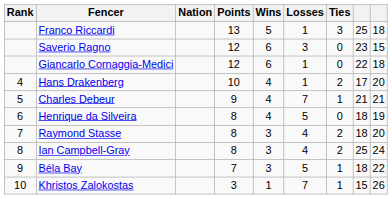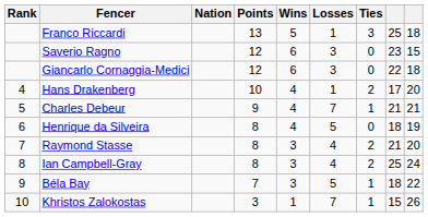Giancarlo Cornaggia-Medici | Losses: 1 -> 3
Raymond Stasse | column 8: 18 -> 21
